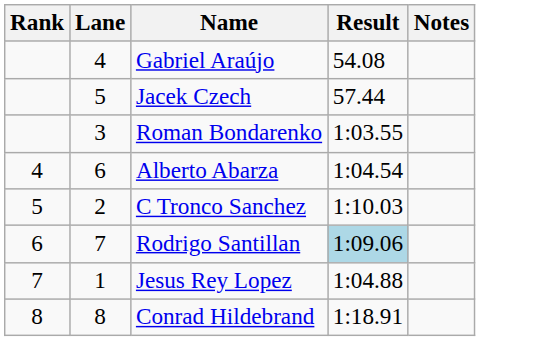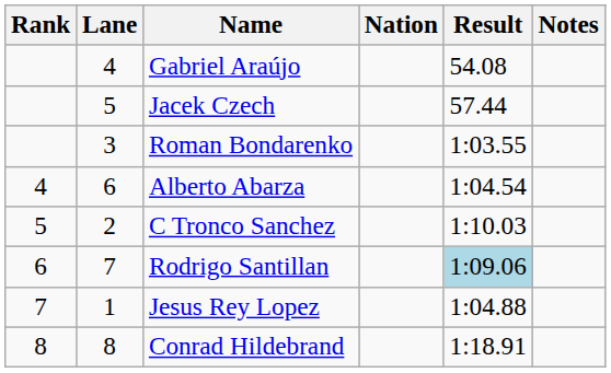+ column: Nation
